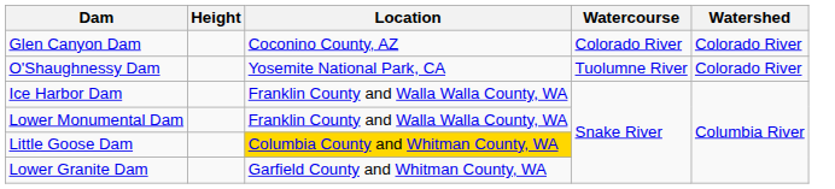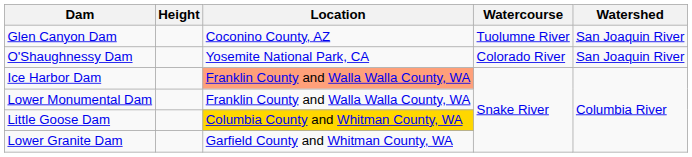Glen Canyon Dam | Watercourse: Colorado River -> Tuolumne River
Glen Canyon Dam | Watershed: Colorado River -> San Joaquin River
O'Shaughnessy Dam | Watercourse: Tuolumne River -> Colorado River
O'Shaughnessy Dam | Watershed: Colorado River -> San Joaquin River
Ice Harbor Dam | Location: no background -> lightsalmon background
